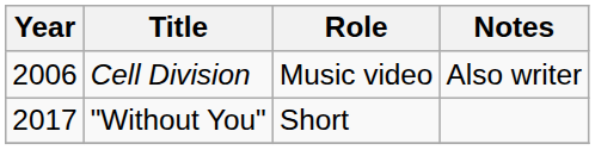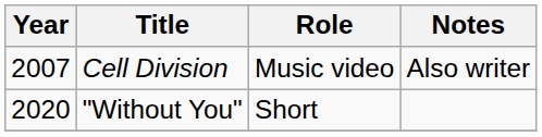Cell Division | Year: 2006 -> 2007
"Without You" | Year: 2017 -> 2020
